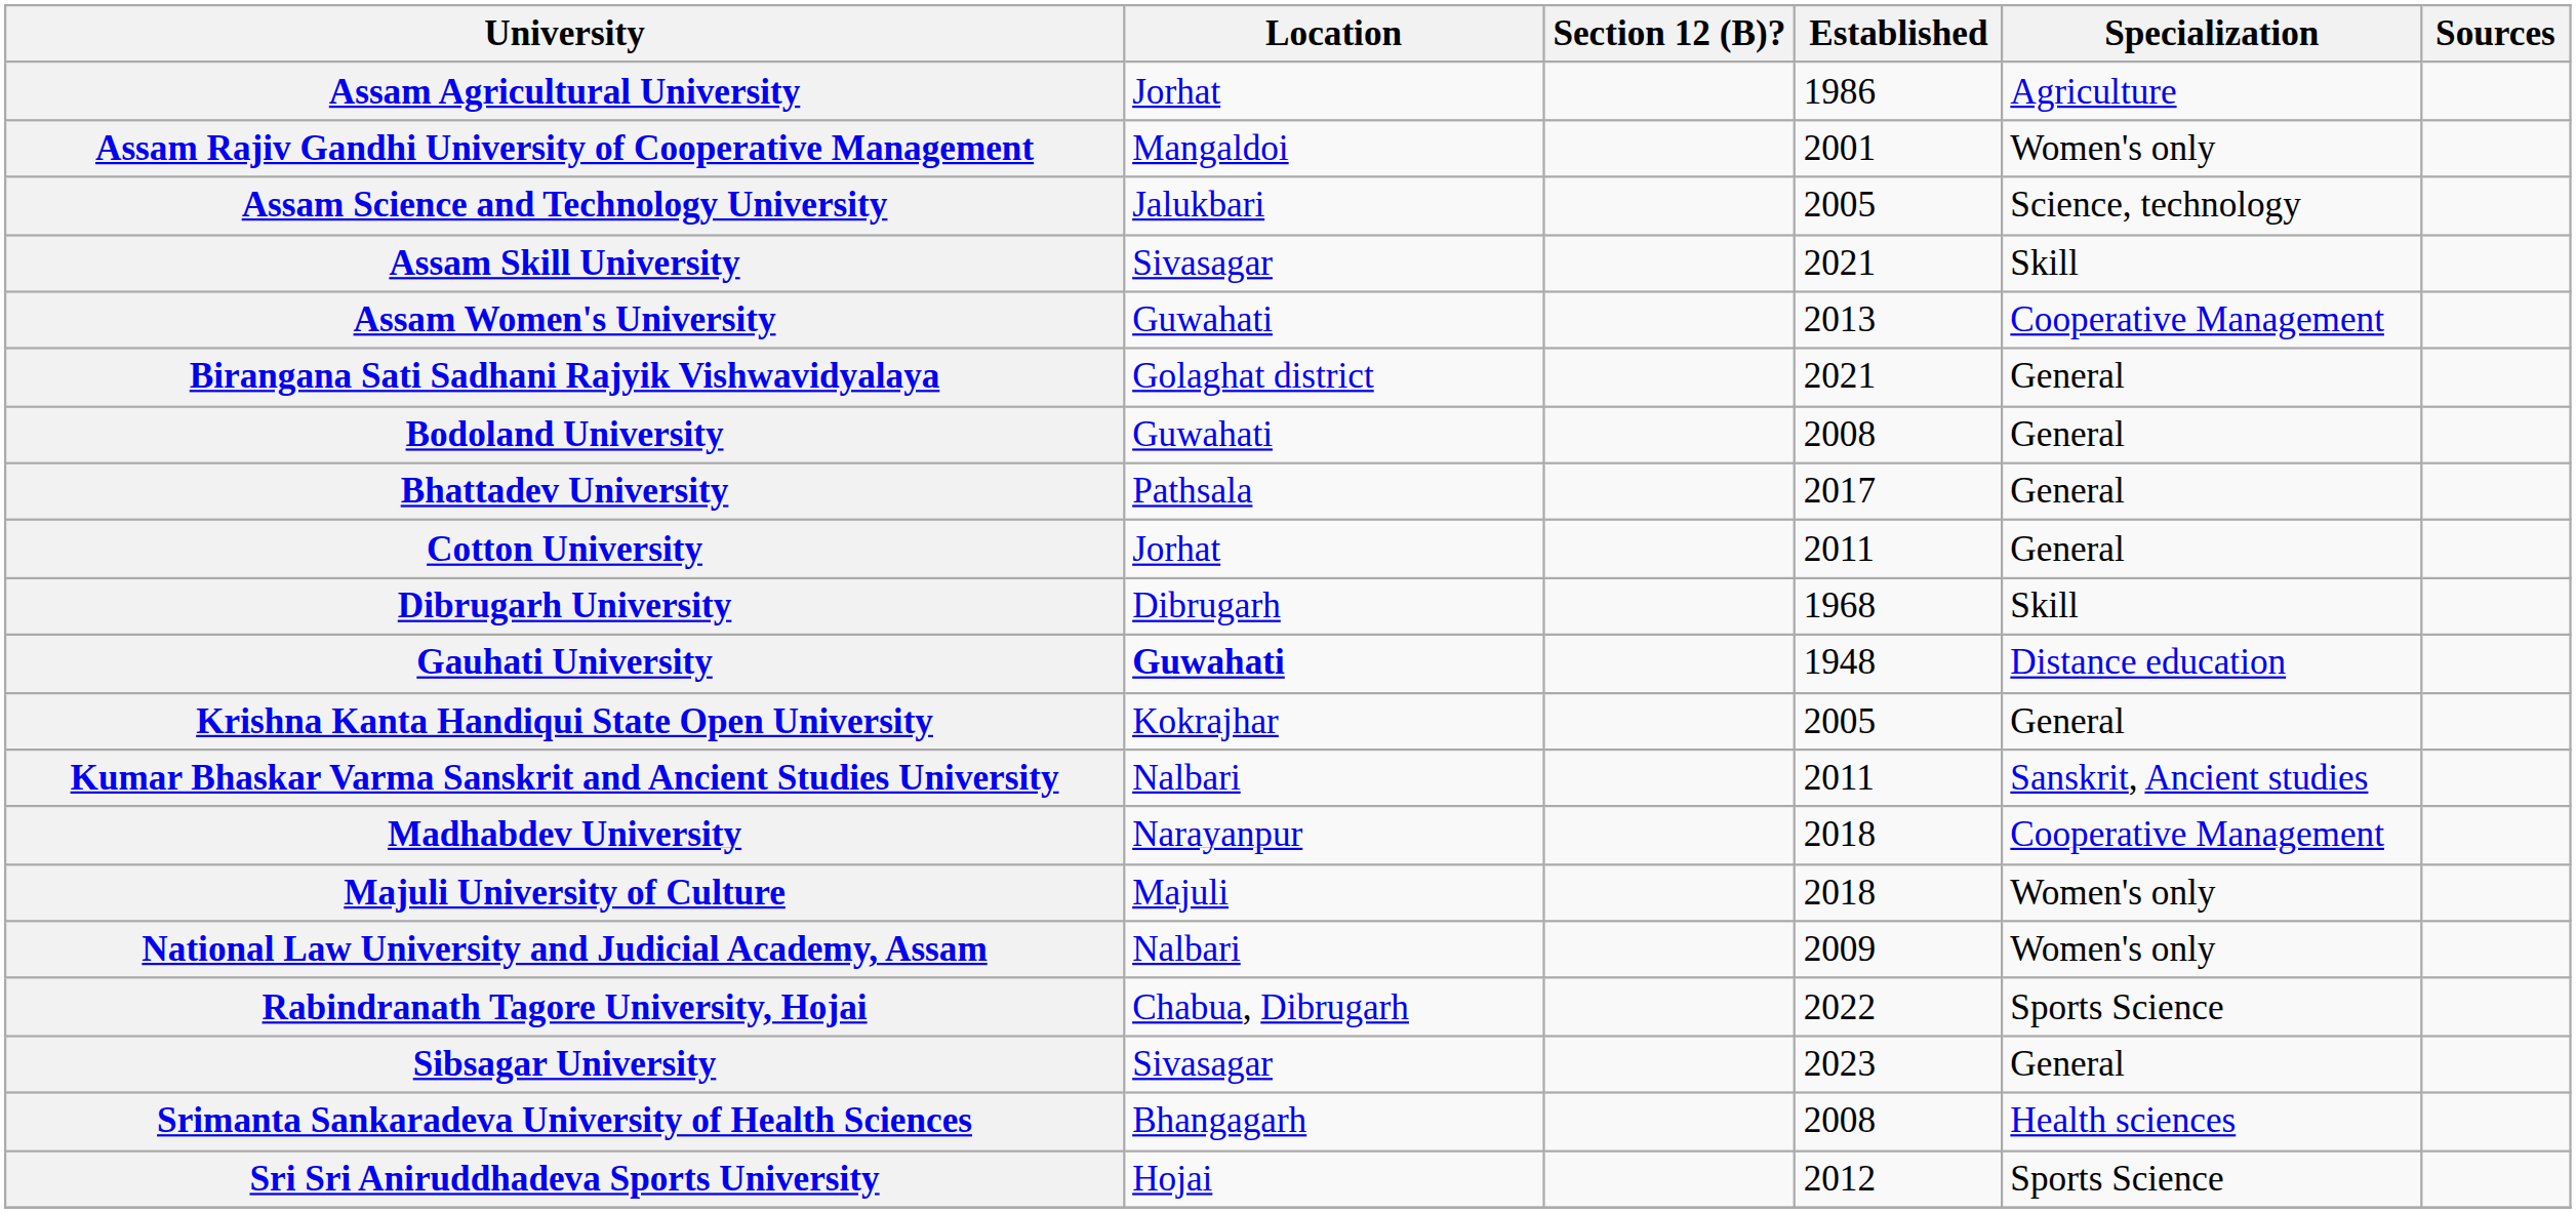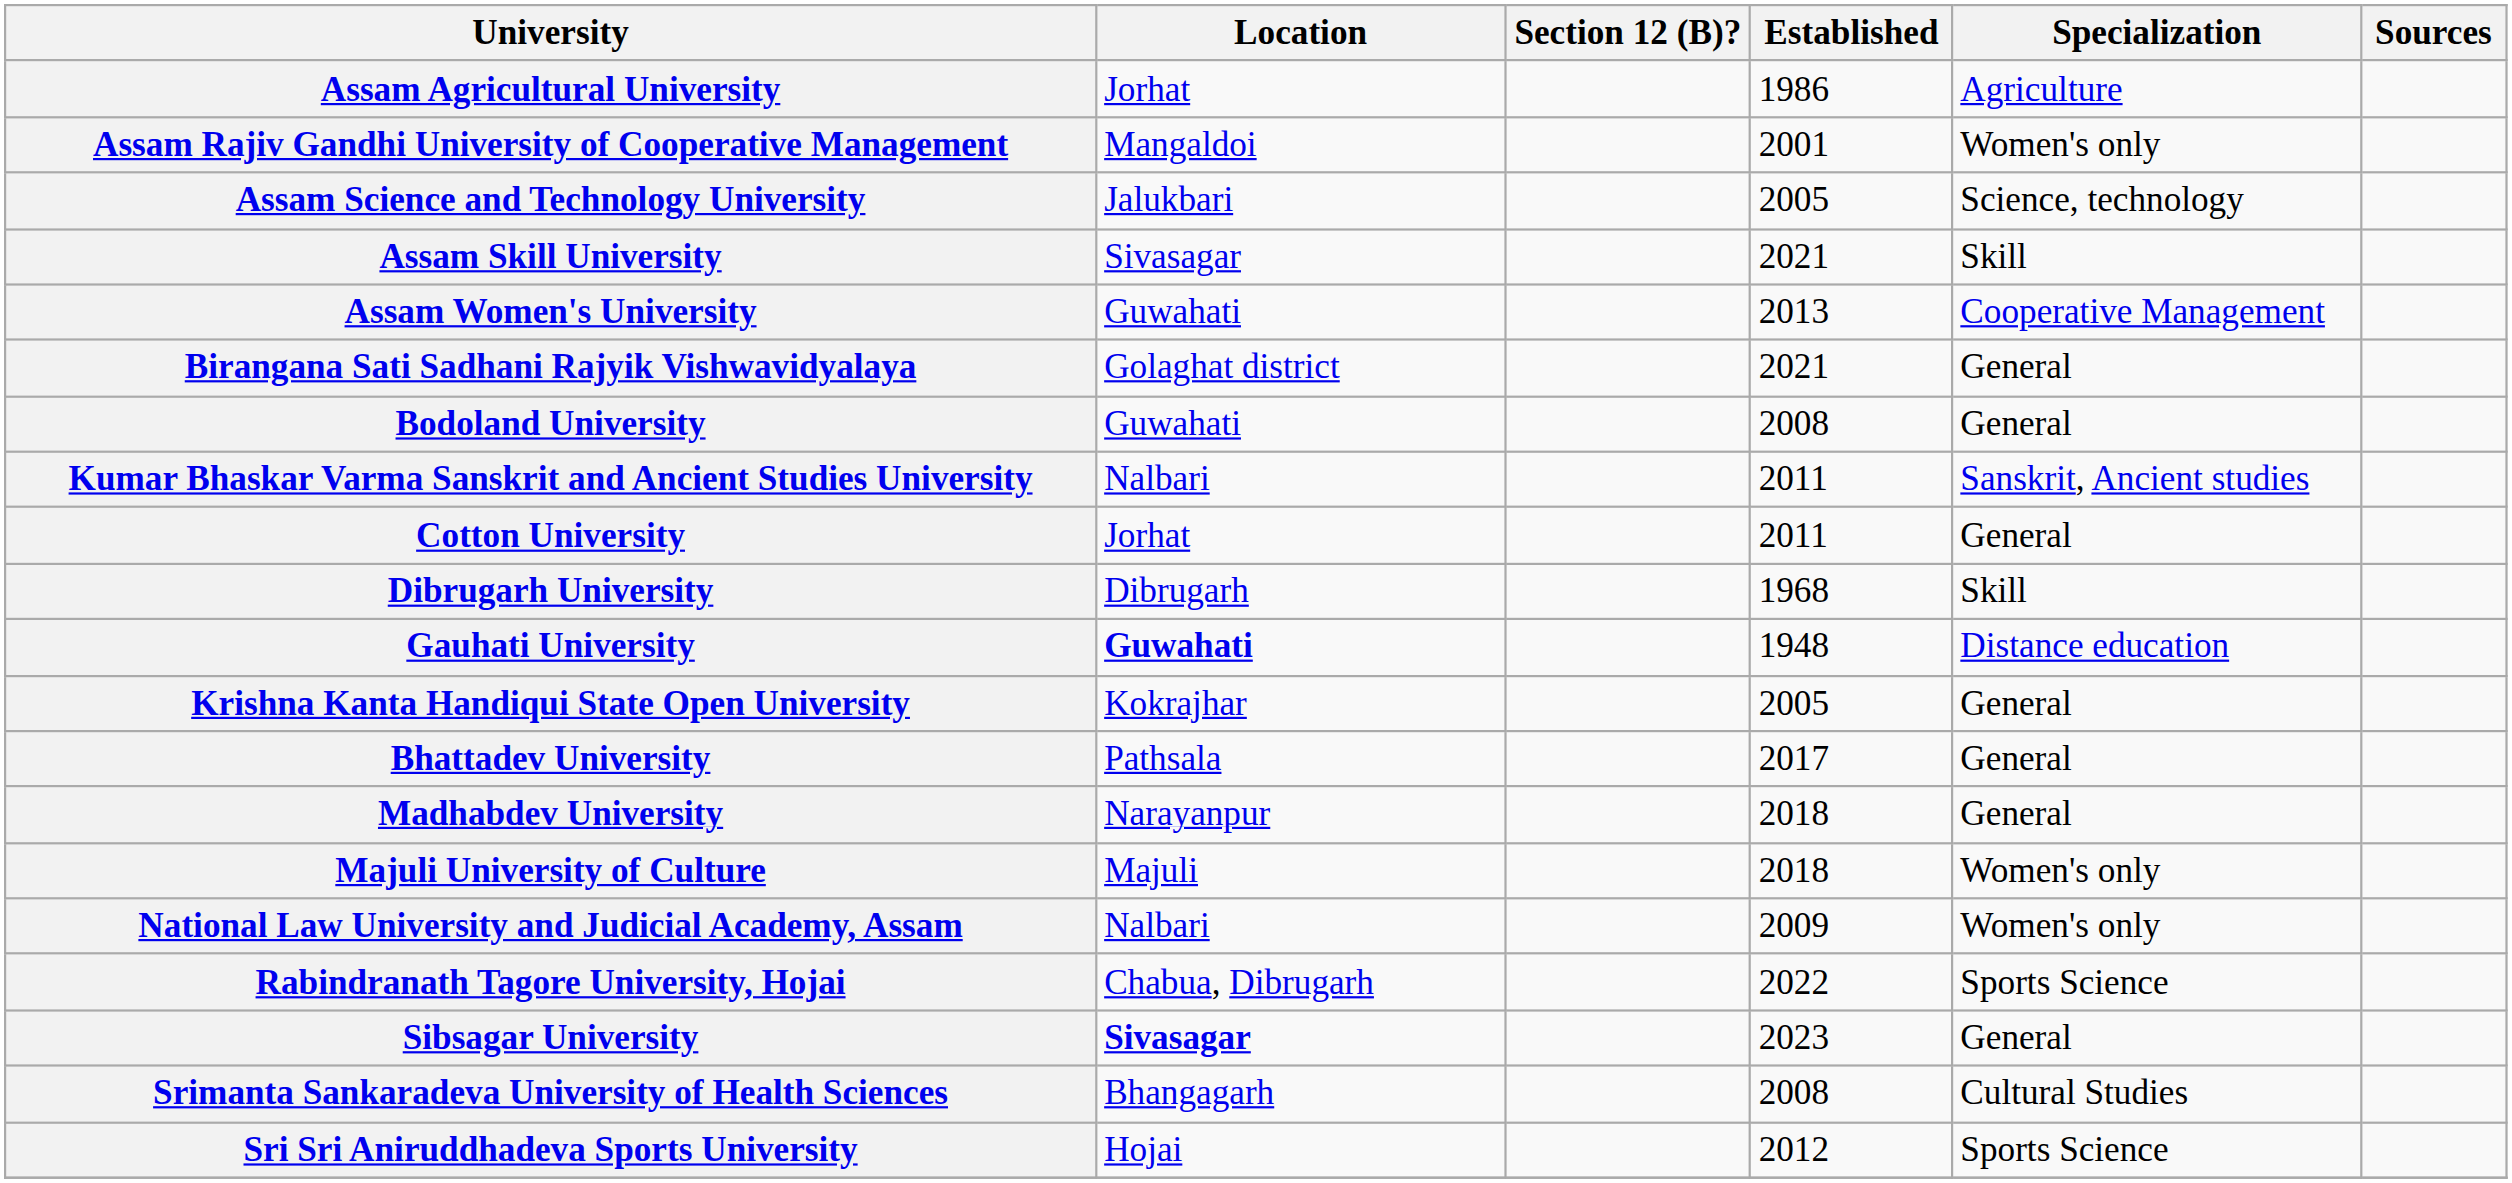rows swapped: Bhattadev University <-> Kumar Bhaskar Varma Sanskrit and Ancient Studies University
Madhabdev University | Specialization: Cooperative Management -> General
Sibsagar University | Location: normal -> bold
Srimanta Sankaradeva University of Health Sciences | Specialization: Health sciences -> Cultural Studies
